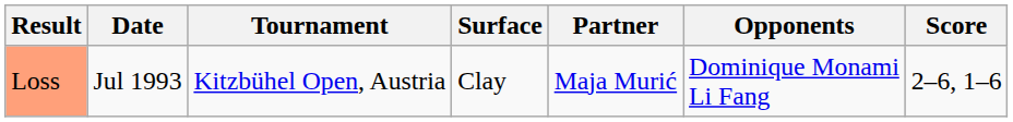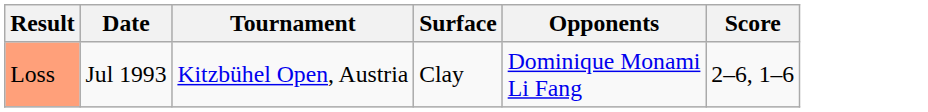- column: Partner | Maja Murić
